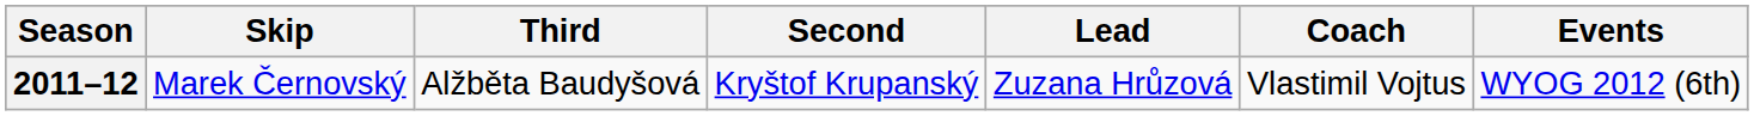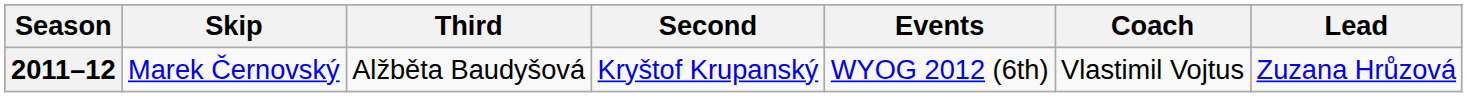columns swapped: Lead <-> Events
